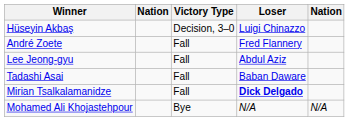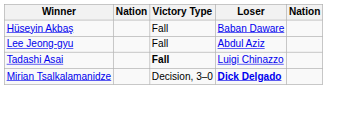Hüseyin Akbaş | Victory Type: Decision, 3–0 -> Fall
Hüseyin Akbaş | Loser: Luigi Chinazzo -> Baban Daware
- row: André Zoete | Fall | Fred Flannery
Tadashi Asai | Victory Type: normal -> bold
Tadashi Asai | Loser: Baban Daware -> Luigi Chinazzo
Mirian Tsalkalamanidze | Victory Type: Fall -> Decision, 3–0
- row: Mohamed Ali Khojastehpour | Bye | N/A | N/A
